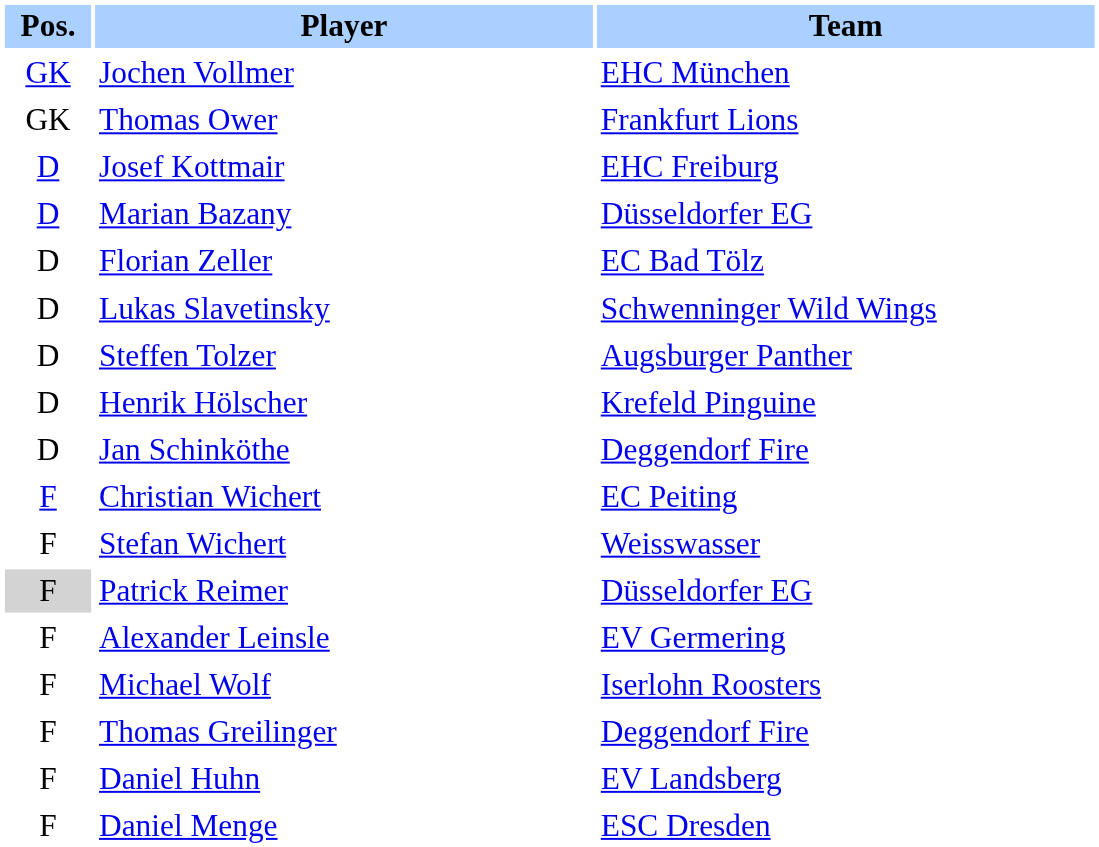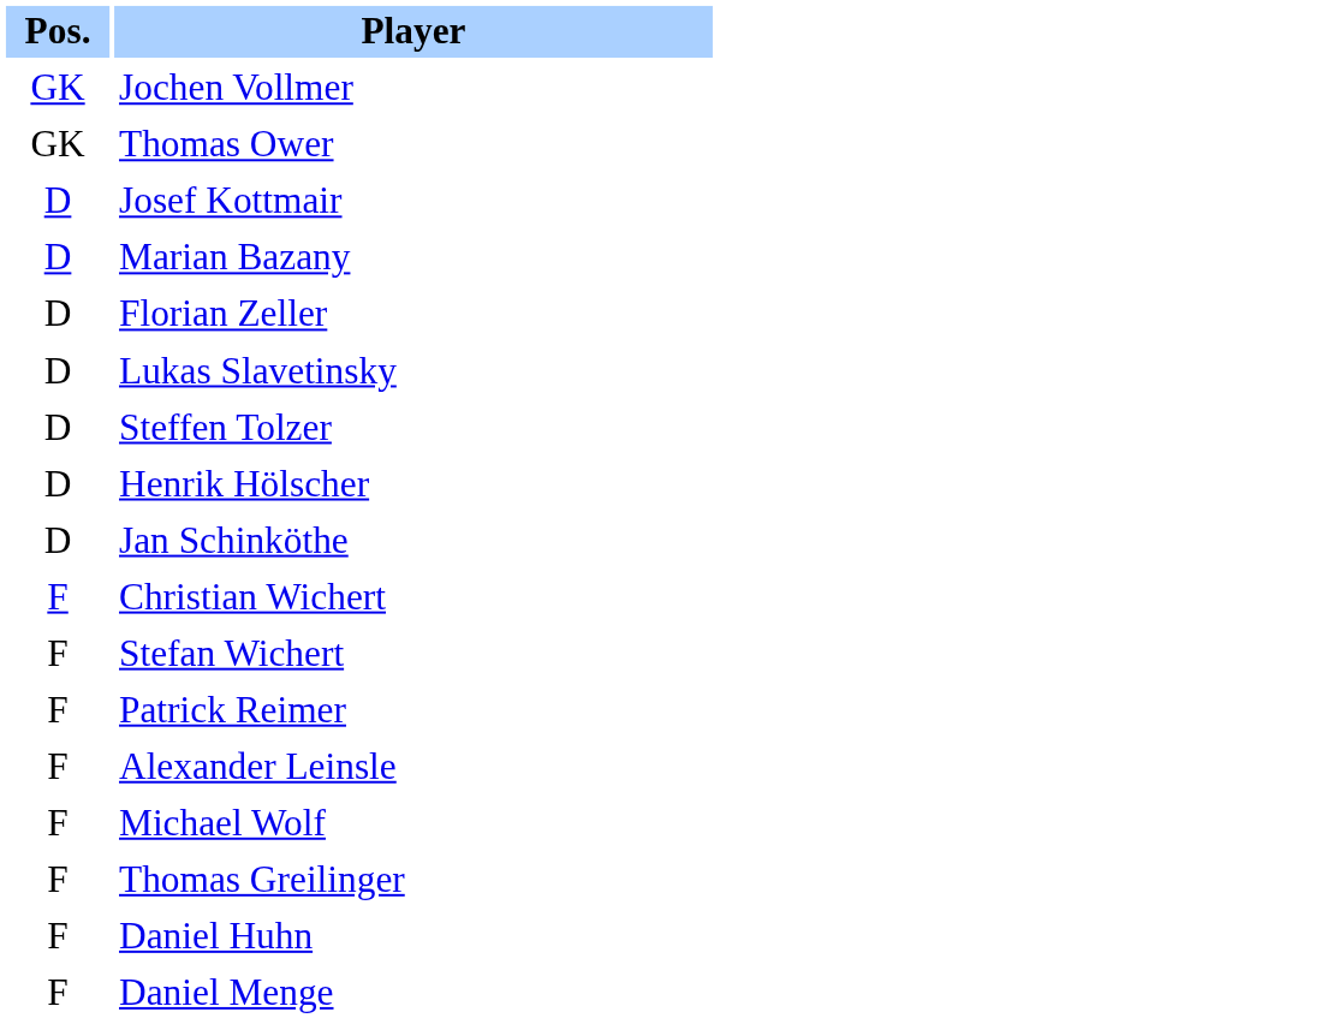- column: Team | EHC München | Frankfurt Lions | EHC Freiburg | Düsseldorfer EG | EC Bad Tölz | Schwenninger Wild Wings | Augsburger Panther | Krefeld Pinguine | Deggendorf Fire | EC Peiting | Weisswasser | Düsseldorfer EG | EV Germering | Iserlohn Roosters | Deggendorf Fire | EV Landsberg | ESC Dresden
Patrick Reimer | Pos.: lightgrey background -> no background
